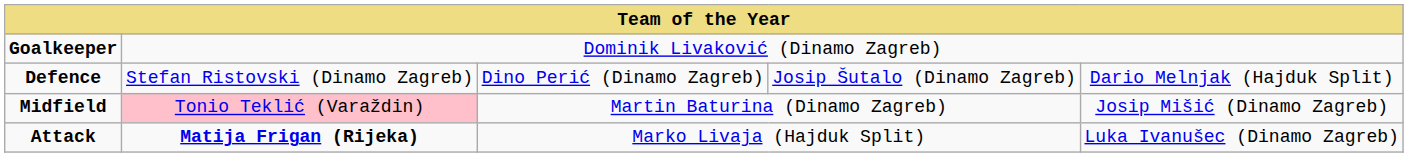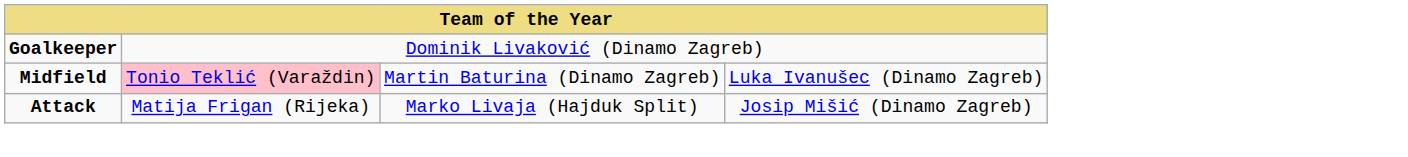- row: Defence | Stefan Ristovski (Dinamo Zagreb) | Dino Perić (Dinamo Zagreb) | Josip Šutalo (Dinamo Zagreb) | Dario Melnjak (Hajduk Split)
Midfield | column 5: Josip Mišić (Dinamo Zagreb) -> Luka Ivanušec (Dinamo Zagreb)
Attack | column 2: bold -> normal
Attack | column 5: Luka Ivanušec (Dinamo Zagreb) -> Josip Mišić (Dinamo Zagreb)
